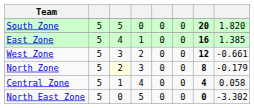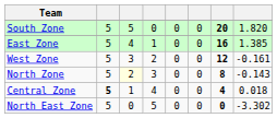West Zone | column 8: -0.661 -> -0.161
North Zone | column 8: -0.179 -> -0.143
Central Zone | column 2: normal -> bold
Central Zone | column 8: 0.058 -> 0.018
